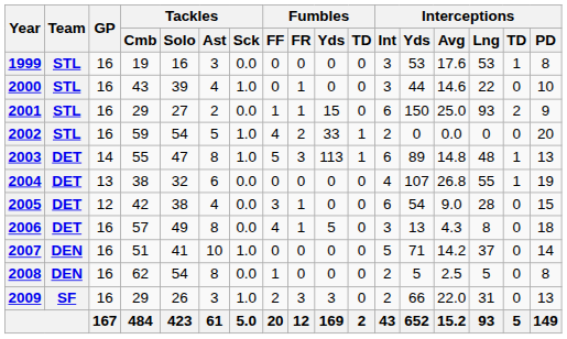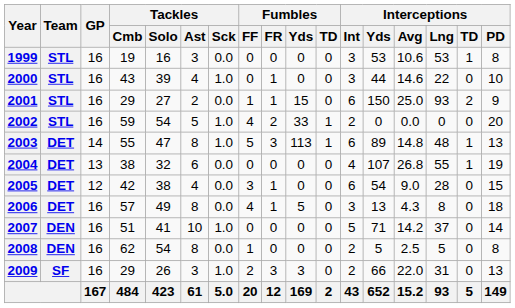1999 | Interceptions / Avg: 17.6 -> 10.6
